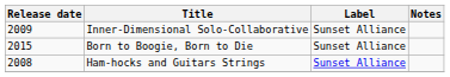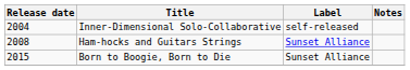Inner-Dimensional Solo-Collaborative | Release date: 2009 -> 2004
Inner-Dimensional Solo-Collaborative | Label: Sunset Alliance -> self-released
rows swapped: Ham-hocks and Guitars Strings <-> Born to Boogie, Born to Die
